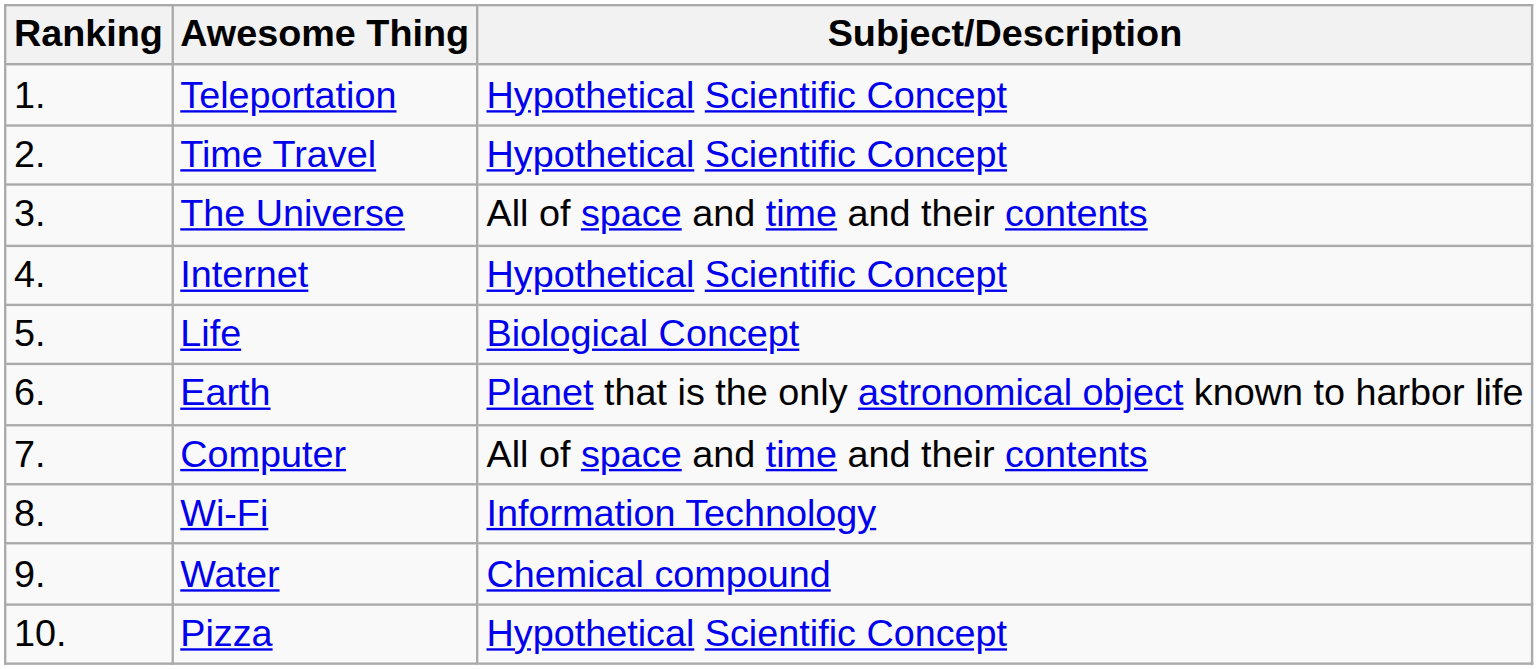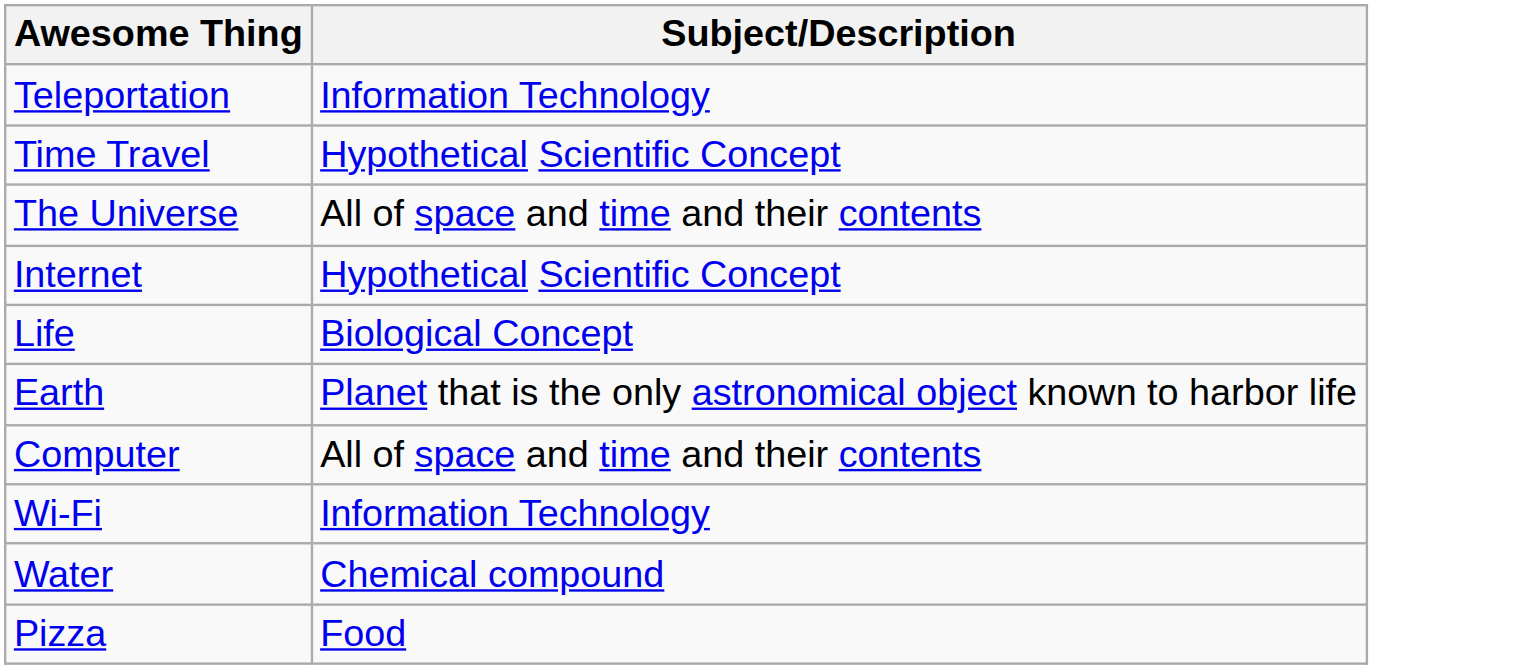- column: Ranking | 1. | 2. | 3. | 4. | 5. | 6. | 7. | 8. | 9. | 10.
Teleportation | Subject/Description: Hypothetical Scientific Concept -> Information Technology
Pizza | Subject/Description: Hypothetical Scientific Concept -> Food
